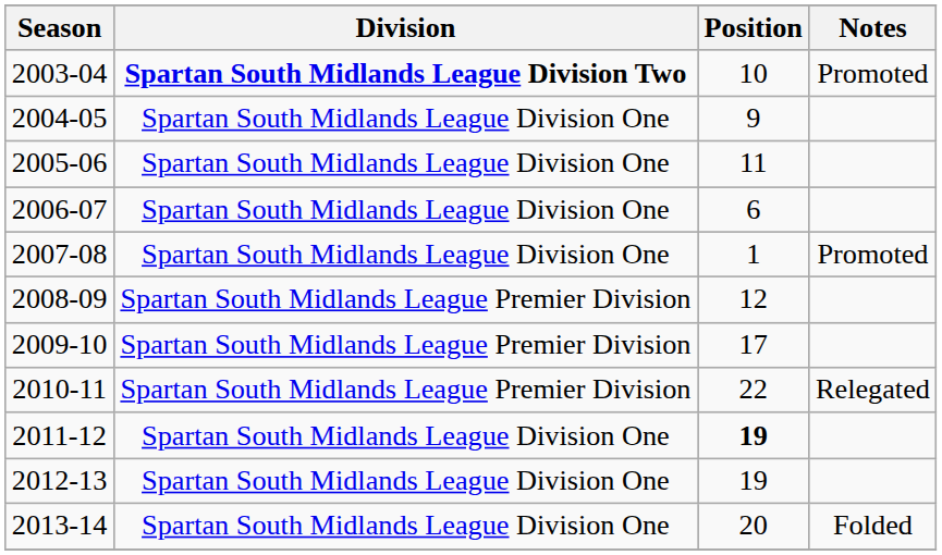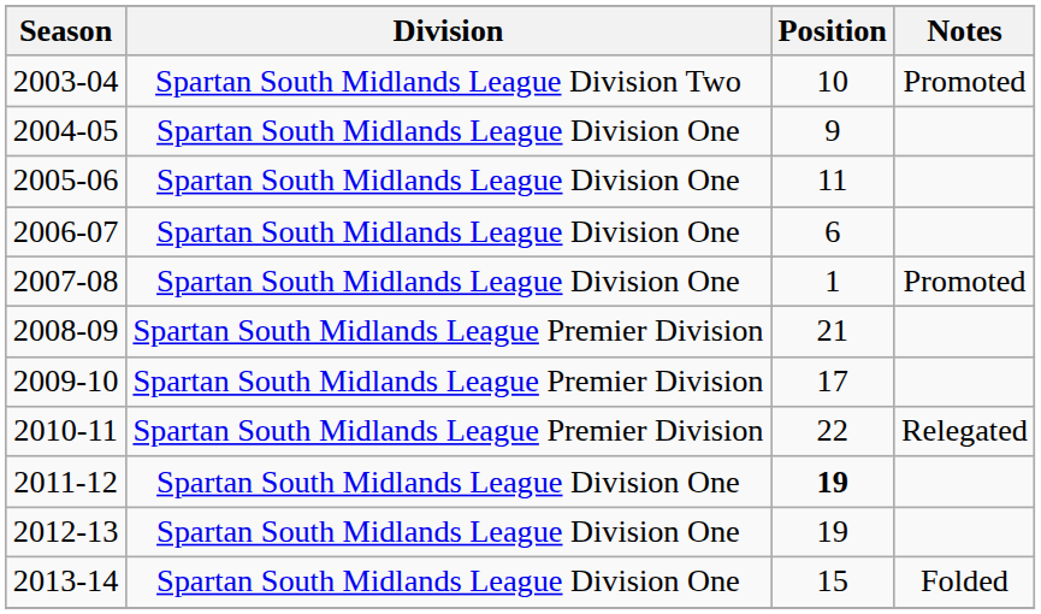2003-04 | Division: bold -> normal
2008-09 | Position: 12 -> 21
2013-14 | Position: 20 -> 15
